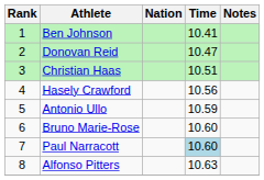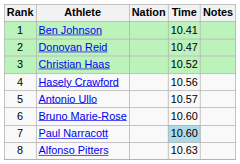Christian Haas | Time: 10.51 -> 10.52
Antonio Ullo | Time: 10.59 -> 10.57
